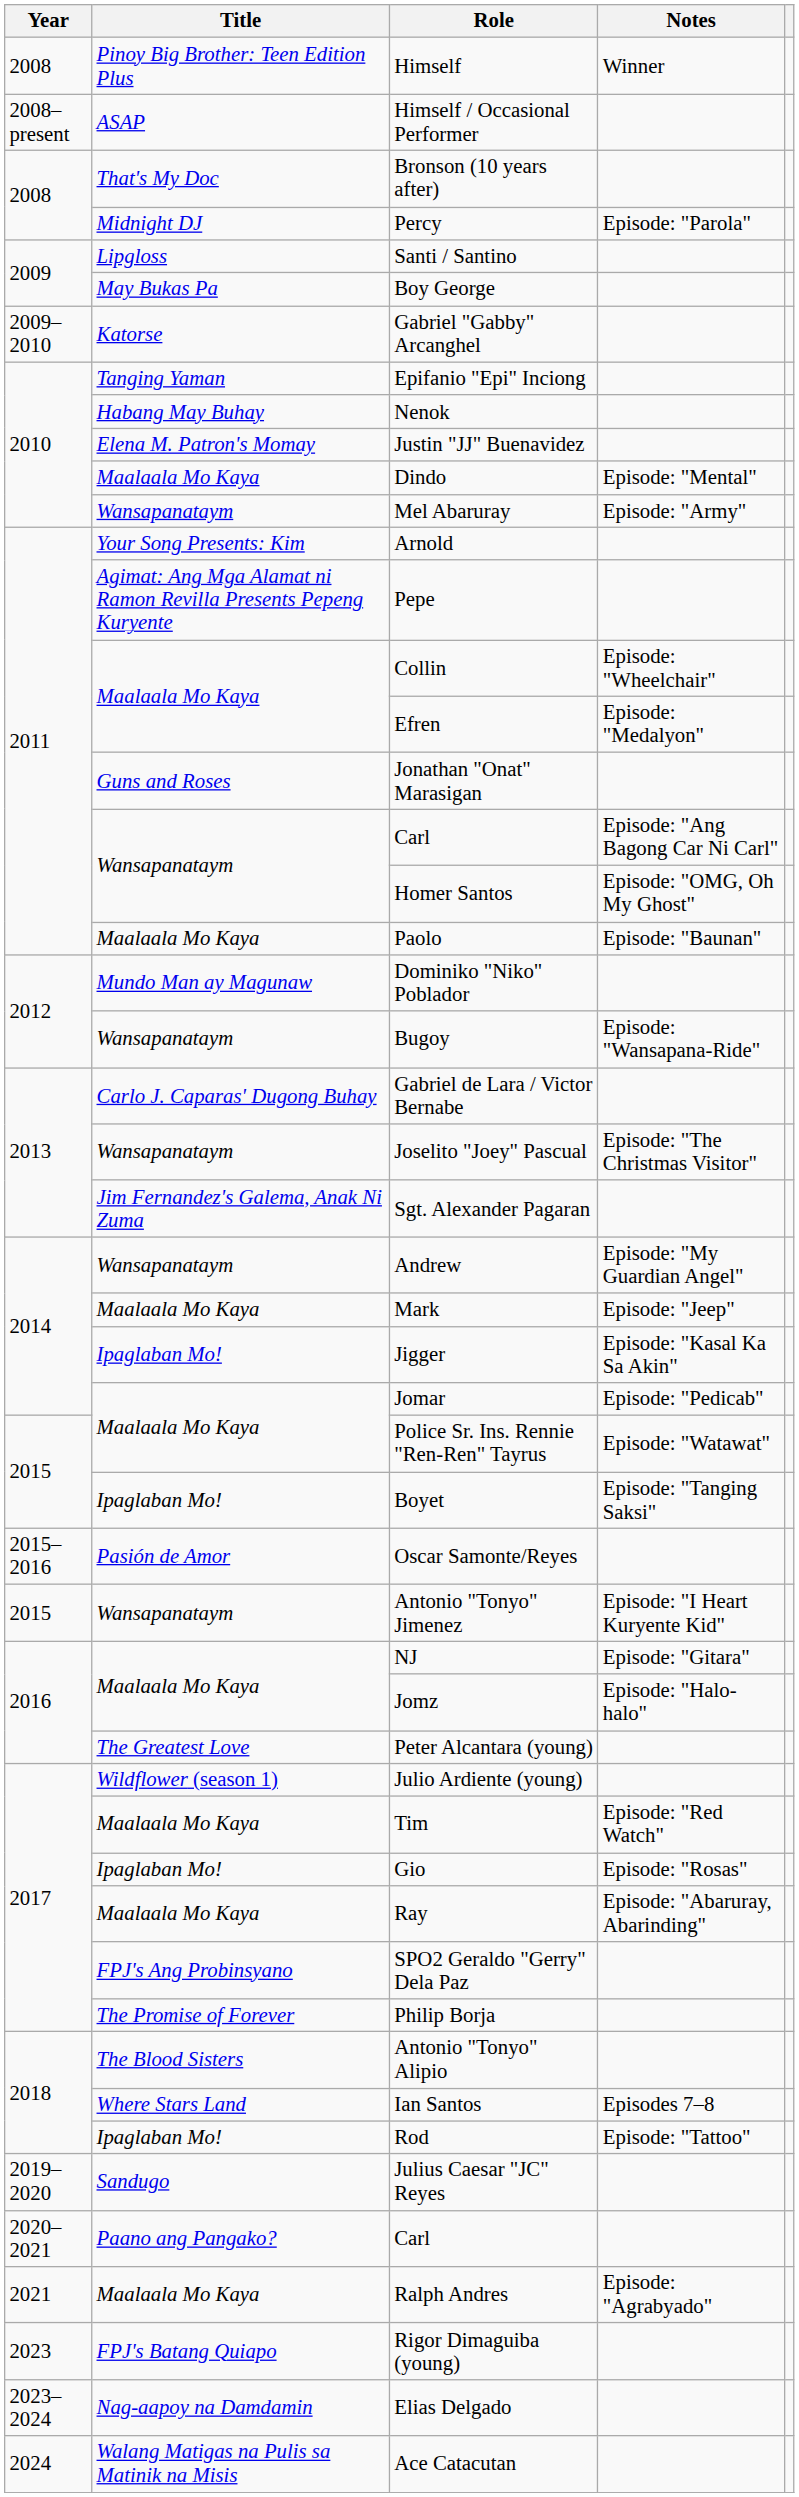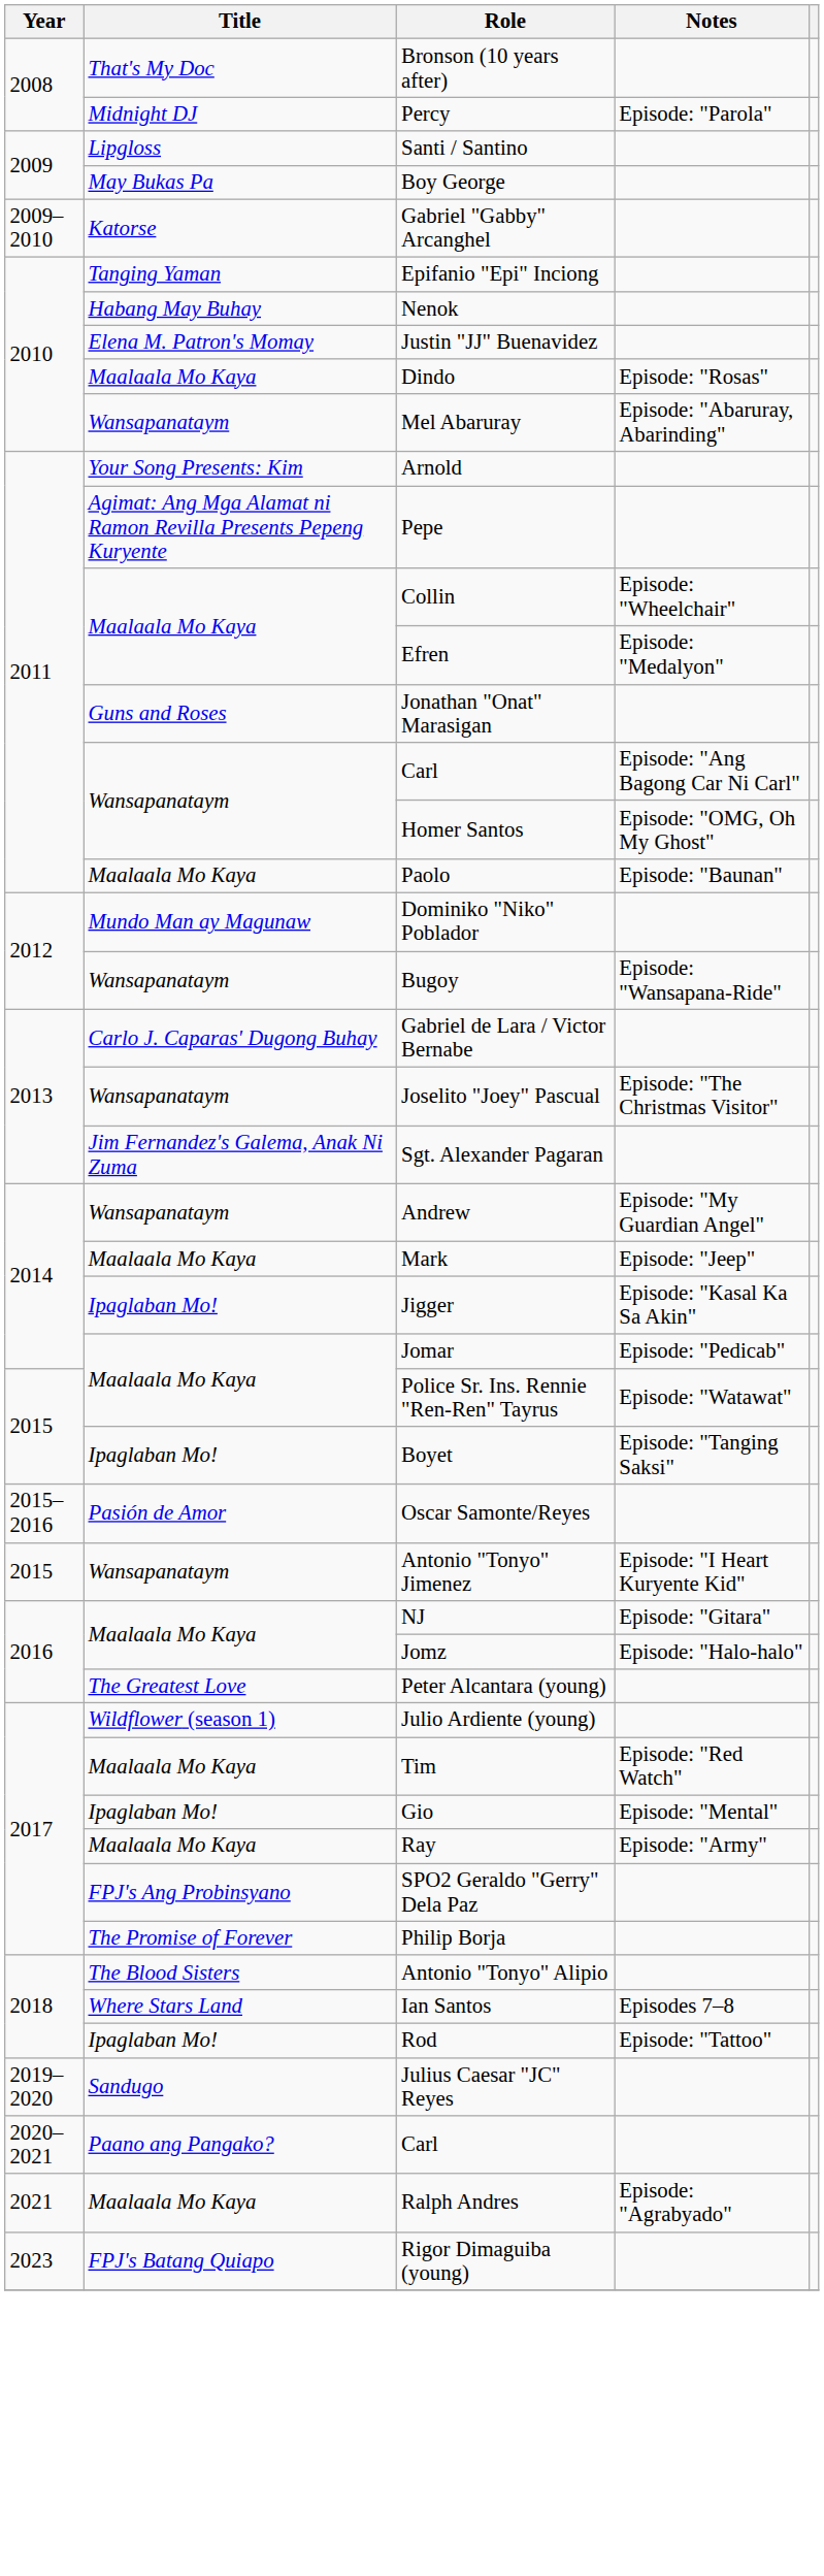- row: 2008 | Pinoy Big Brother: Teen Edition Plus | Himself | Winner
- row: 2008–present | ASAP | Himself / Occasional Performer
Dindo | Notes: Episode: "Mental" -> Episode: "Rosas"
Mel Abaruray | Notes: Episode: "Army" -> Episode: "Abaruray, Abarinding"
Gio | Notes: Episode: "Rosas" -> Episode: "Mental"
Ray | Notes: Episode: "Abaruray, Abarinding" -> Episode: "Army"
- row: 2023–2024 | Nag-aapoy na Damdamin | Elias Delgado
- row: 2024 | Walang Matigas na Pulis sa Matinik na Misis | Ace Catacutan
